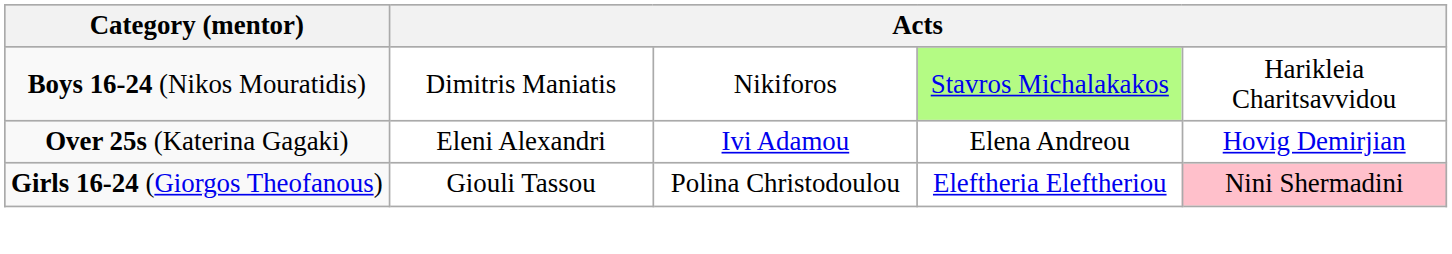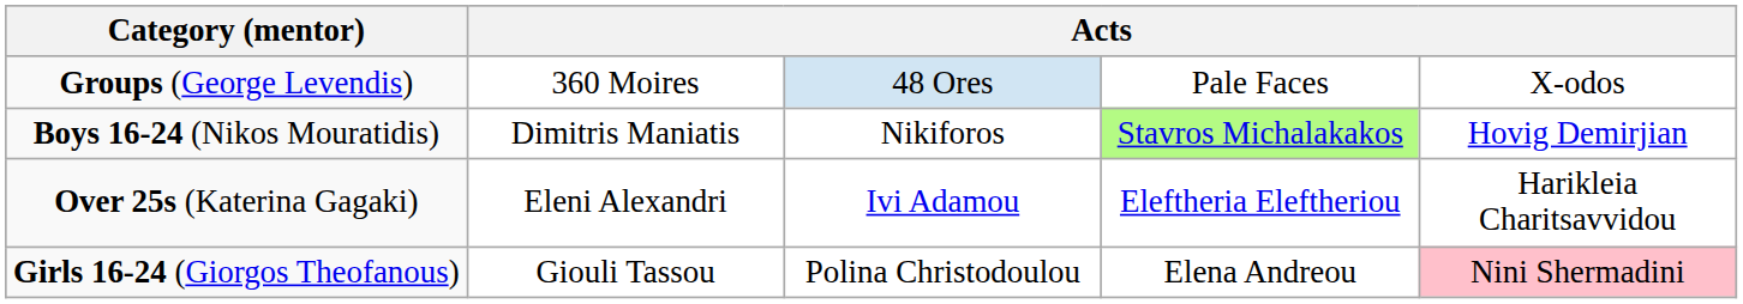+ row: Groups (George Levendis) | 360 Moires | 48 Ores | Pale Faces | X-odos
Boys 16-24 (Nikos Mouratidis) | column 5: Harikleia Charitsavvidou -> Hovig Demirjian
Over 25s (Katerina Gagaki) | column 4: Elena Andreou -> Eleftheria Eleftheriou
Over 25s (Katerina Gagaki) | column 5: Hovig Demirjian -> Harikleia Charitsavvidou
Girls 16-24 (Giorgos Theofanous) | column 4: Eleftheria Eleftheriou -> Elena Andreou
